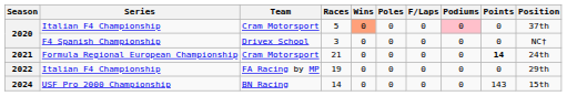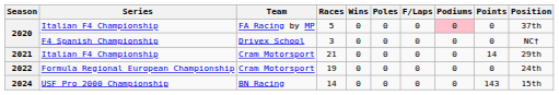5 | Team: Cram Motorsport -> FA Racing by MP
5 | Wins: lightsalmon background -> no background
21 | Series: Formula Regional European Championship -> Italian F4 Championship
21 | Points: bold -> normal
21 | Position: 24th -> 29th
19 | Series: Italian F4 Championship -> Formula Regional European Championship
19 | Team: FA Racing by MP -> Cram Motorsport
19 | Position: 29th -> 24th
